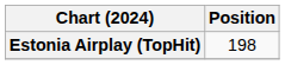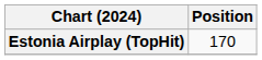Estonia Airplay (TopHit) | Position: 198 -> 170
